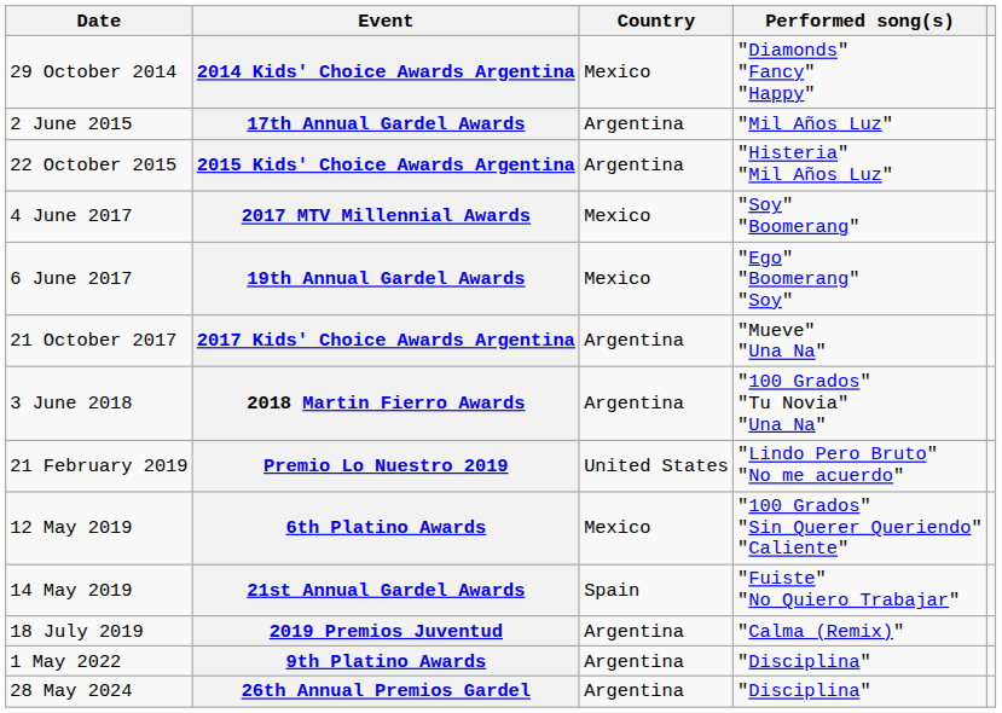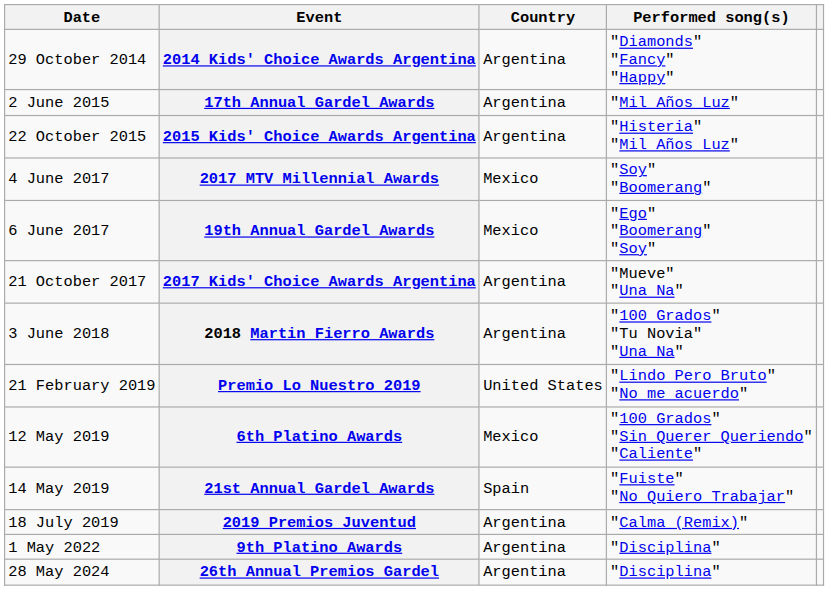2014 Kids' Choice Awards Argentina | Country: Mexico -> Argentina
